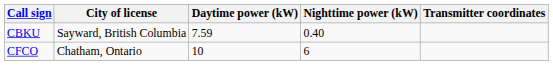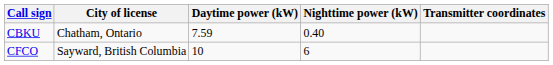CBKU | City of license: Sayward, British Columbia -> Chatham, Ontario
CFCO | City of license: Chatham, Ontario -> Sayward, British Columbia
